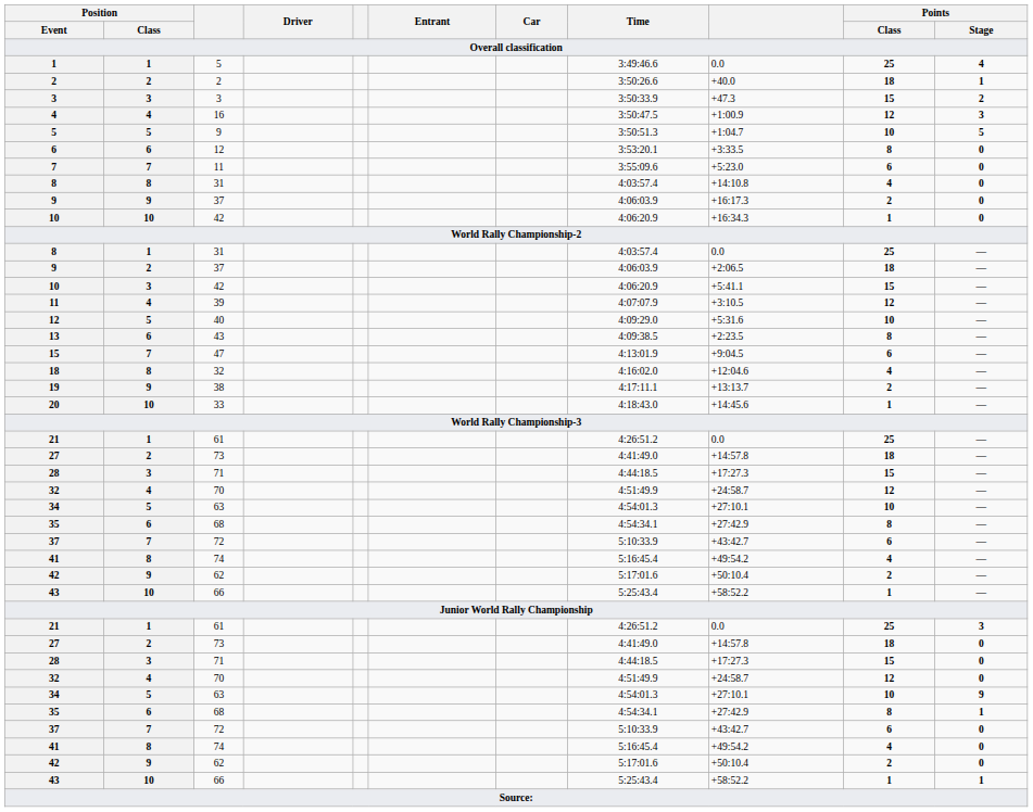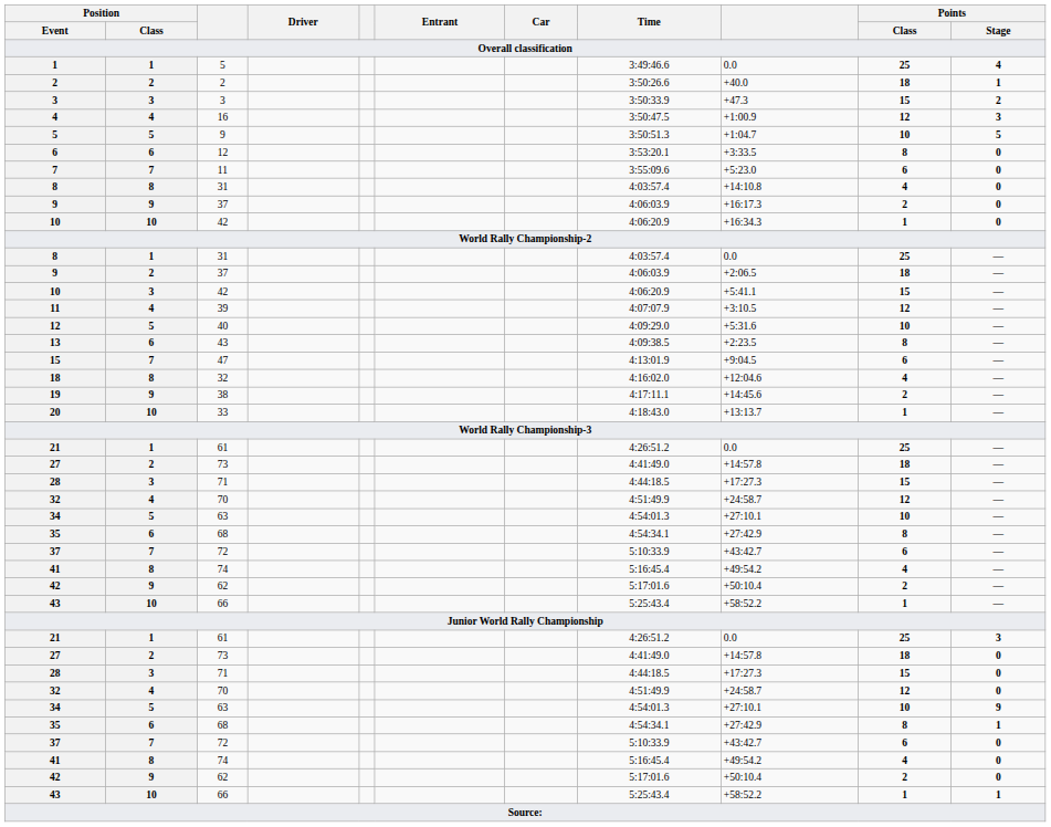19 | column 9: +13:13.7 -> +14:45.6
20 | column 9: +14:45.6 -> +13:13.7
